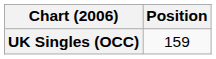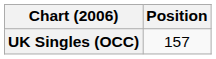UK Singles (OCC) | Position: 159 -> 157
